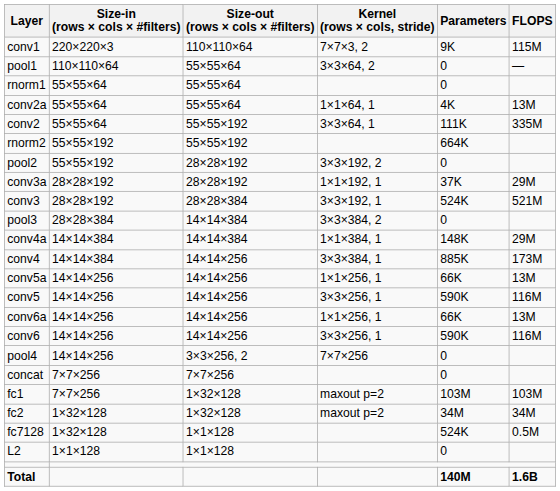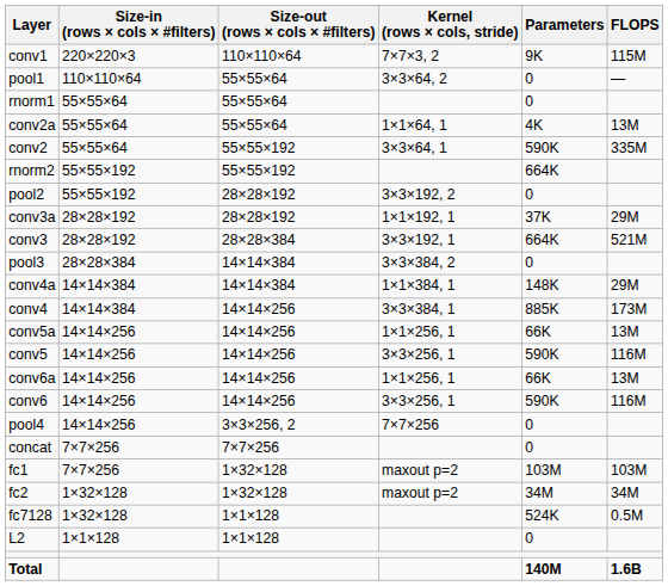conv2 | Parameters: 111K -> 590K
conv3 | Parameters: 524K -> 664K
